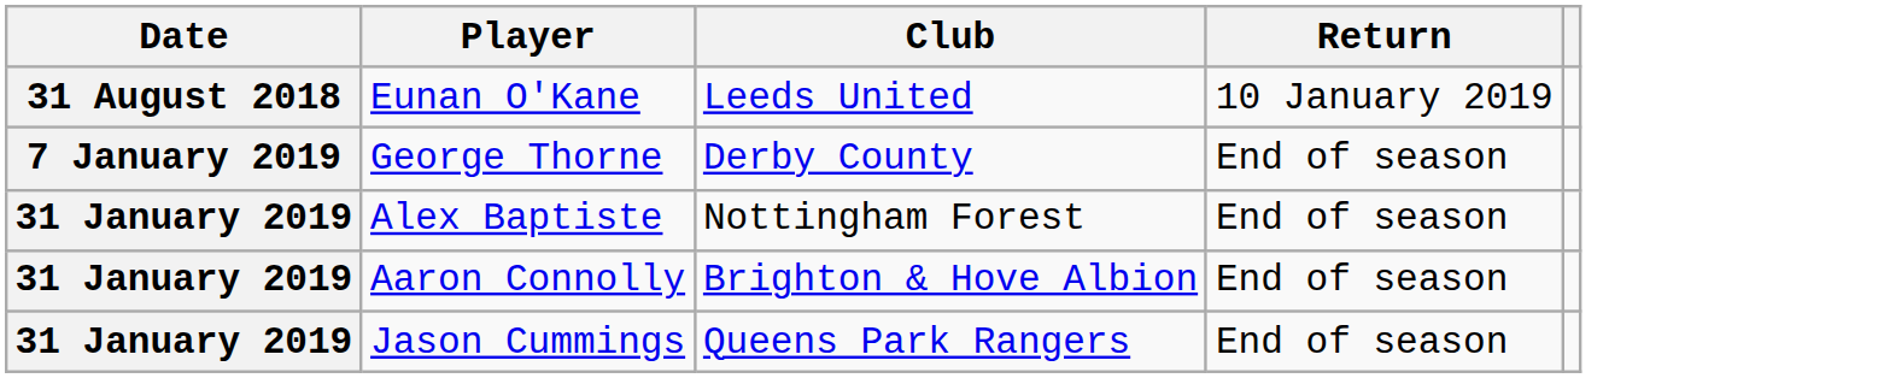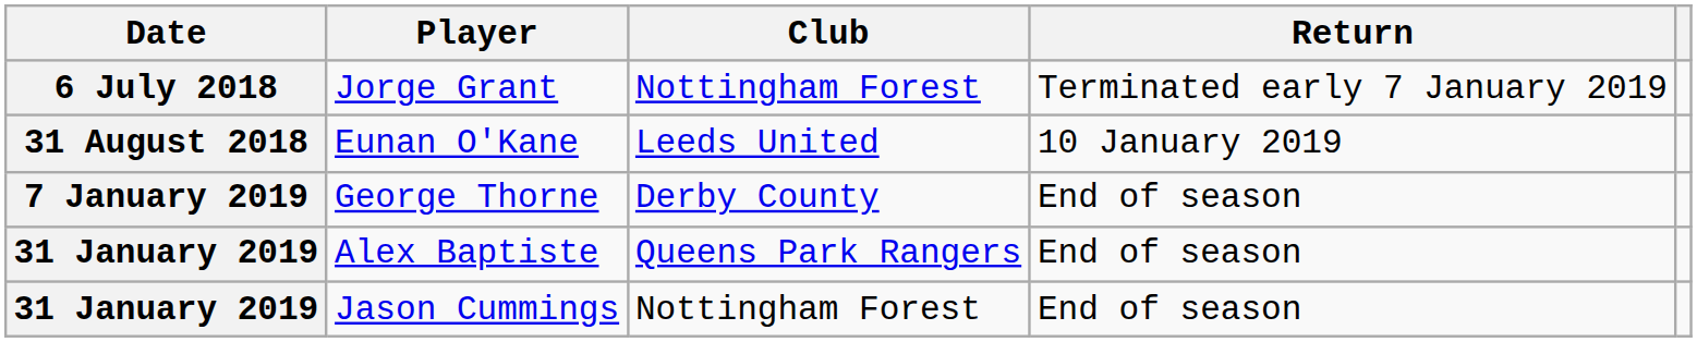+ row: 6 July 2018 | Jorge Grant | Nottingham Forest | Terminated early 7 January 2019
Alex Baptiste | Club: Nottingham Forest -> Queens Park Rangers
- row: 31 January 2019 | Aaron Connolly | Brighton & Hove Albion | End of season
Jason Cummings | Club: Queens Park Rangers -> Nottingham Forest
